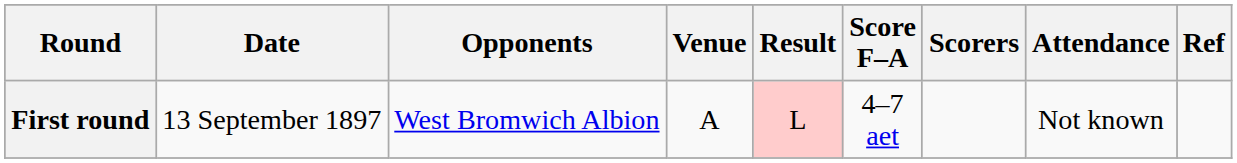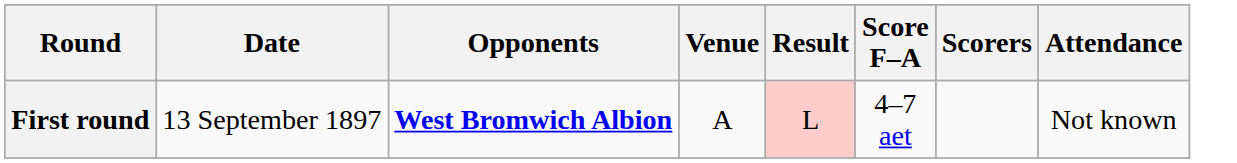- column: Ref
First round | Opponents: normal -> bold
